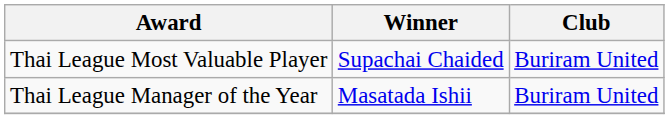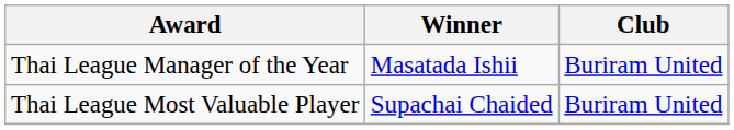rows swapped: Thai League Manager of the Year <-> Thai League Most Valuable Player
